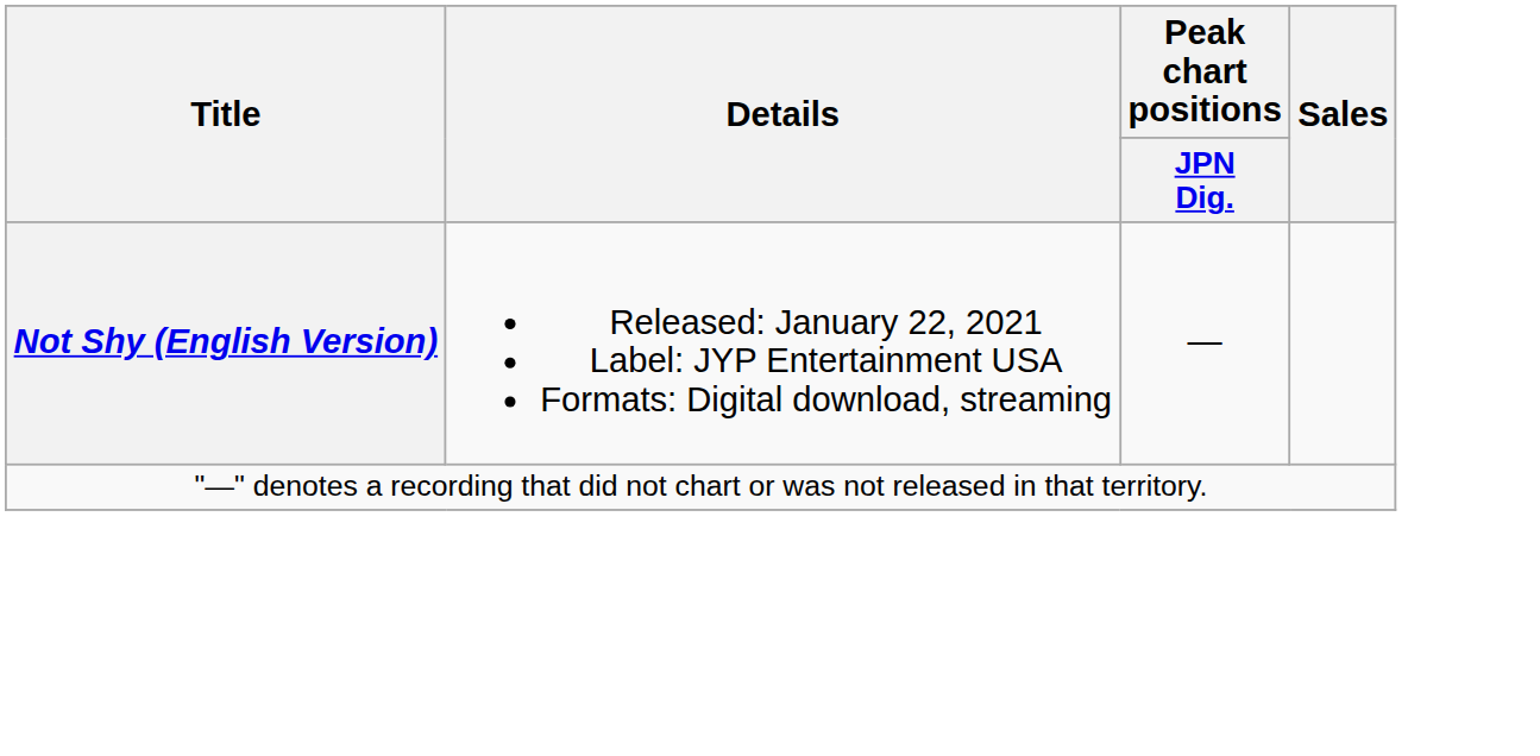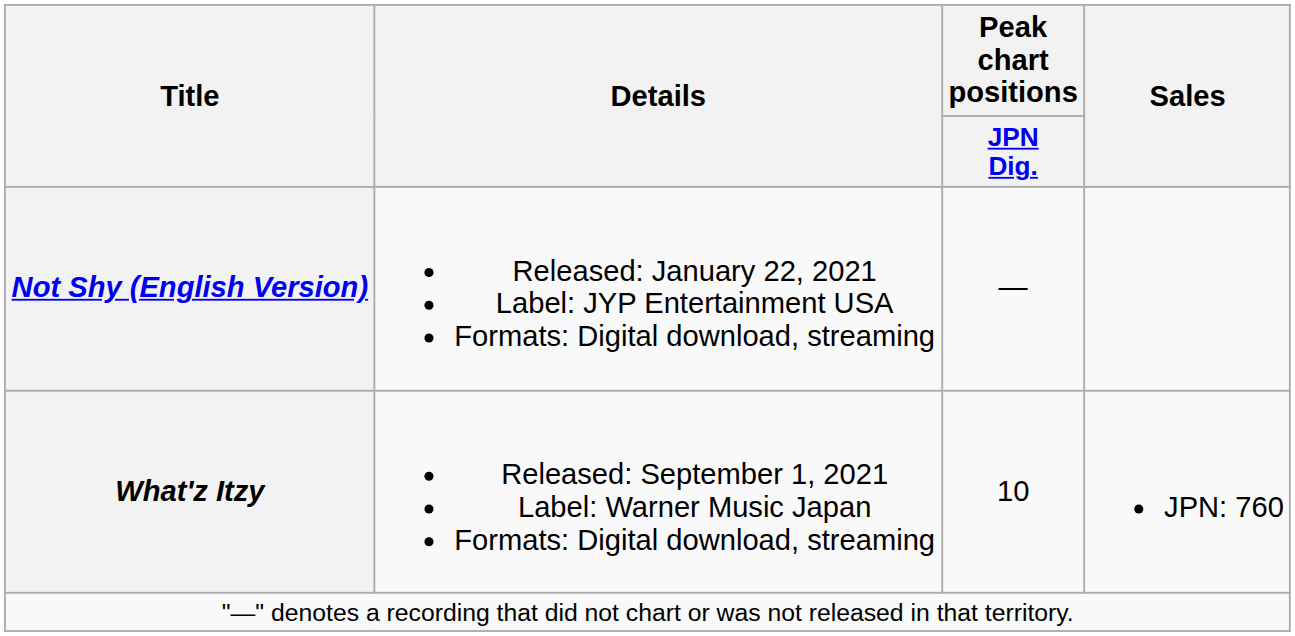+ row: What'z Itzy | Released: September 1, 2021 Label: Warner Music Japan Formats: Digital download, streaming | 10 | JPN: 760
